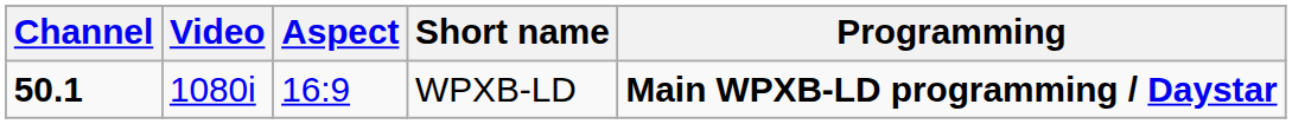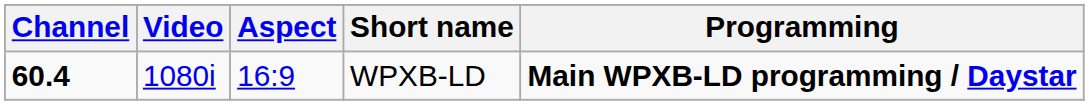WPXB-LD | Channel: 50.1 -> 60.4
